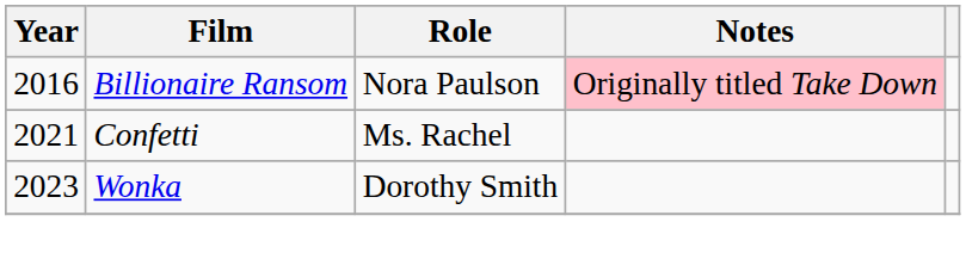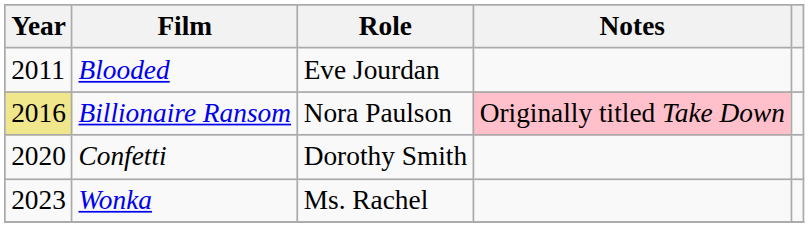+ row: 2011 | Blooded | Eve Jourdan
Billionaire Ransom | Year: no background -> khaki background
Confetti | Year: 2021 -> 2020
Confetti | Role: Ms. Rachel -> Dorothy Smith
Wonka | Role: Dorothy Smith -> Ms. Rachel
